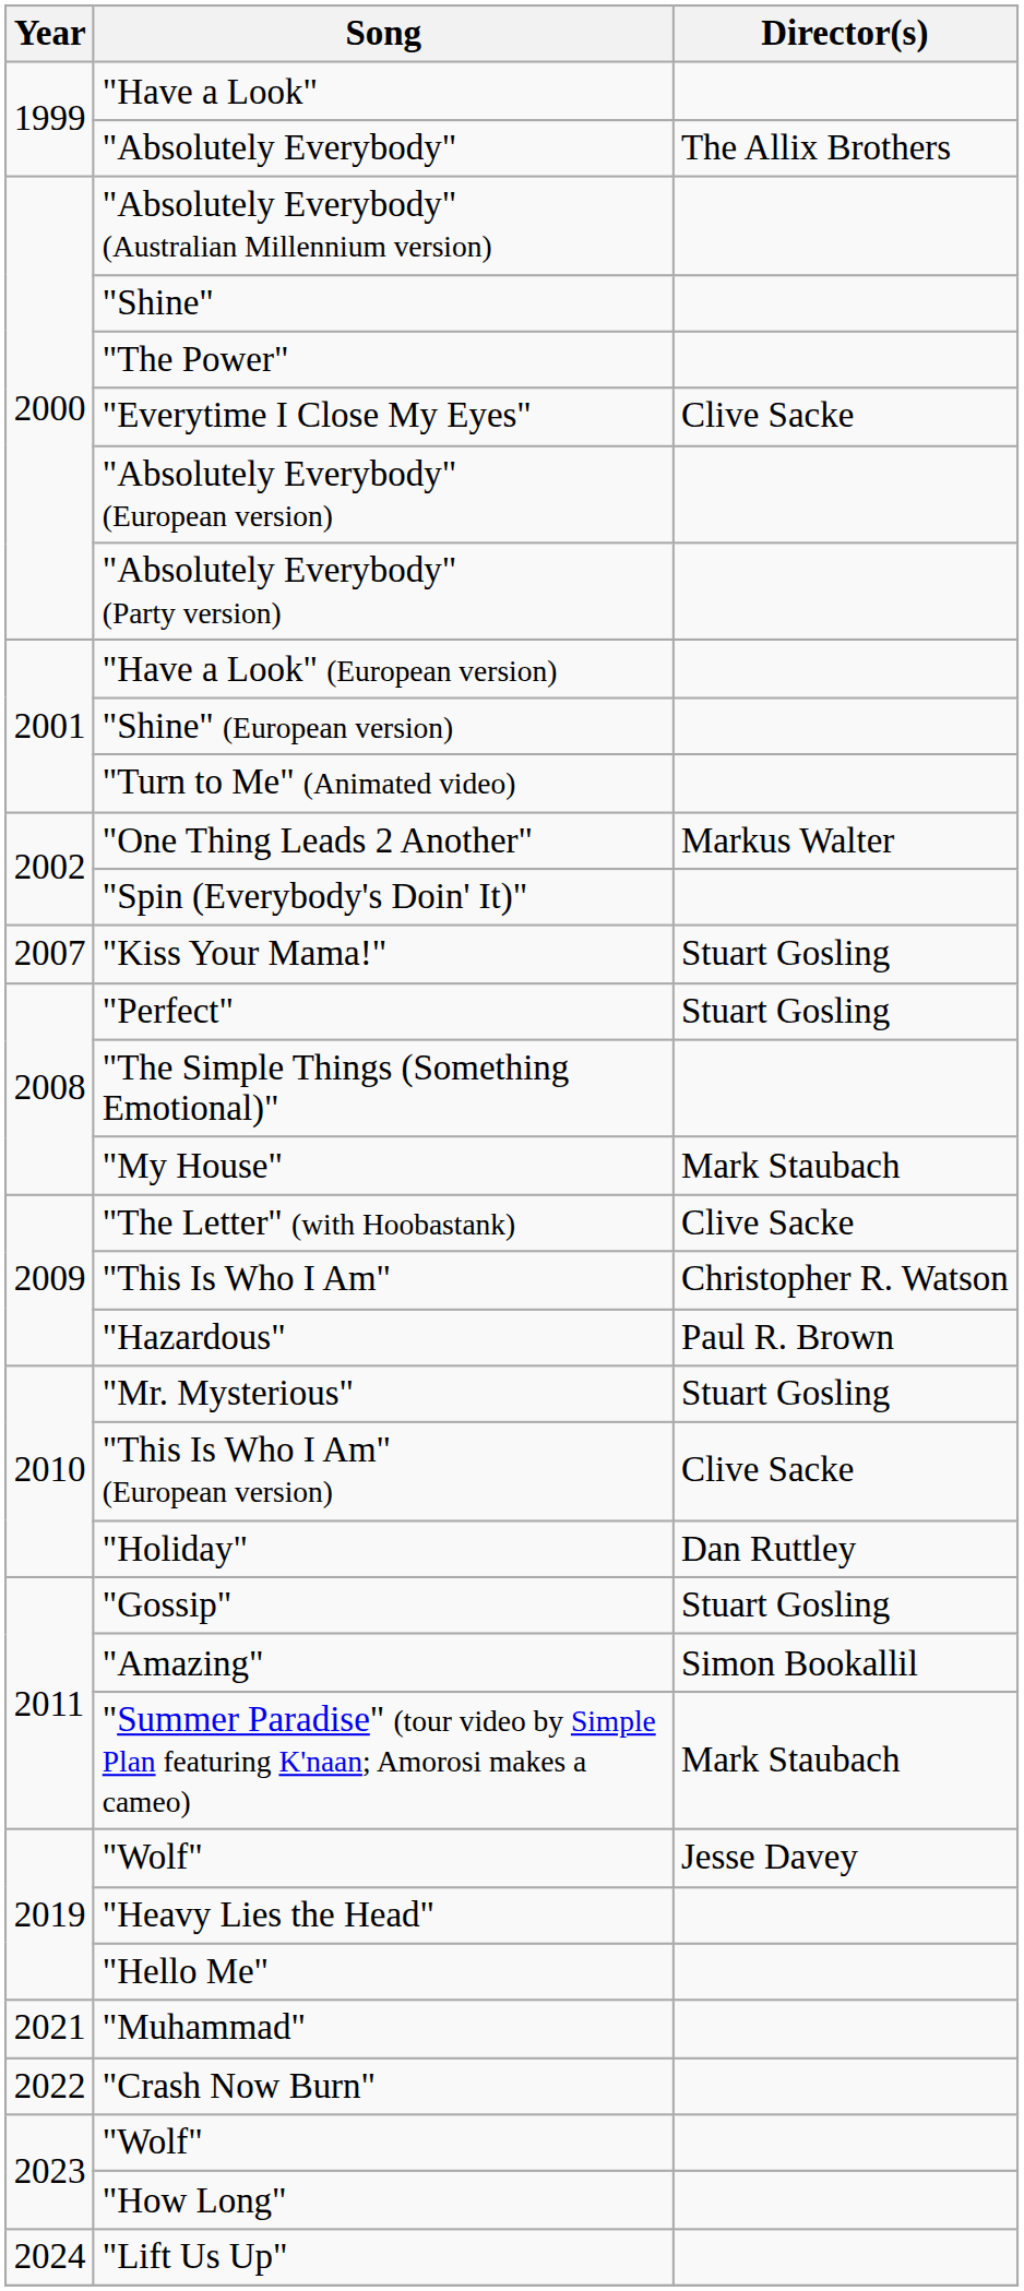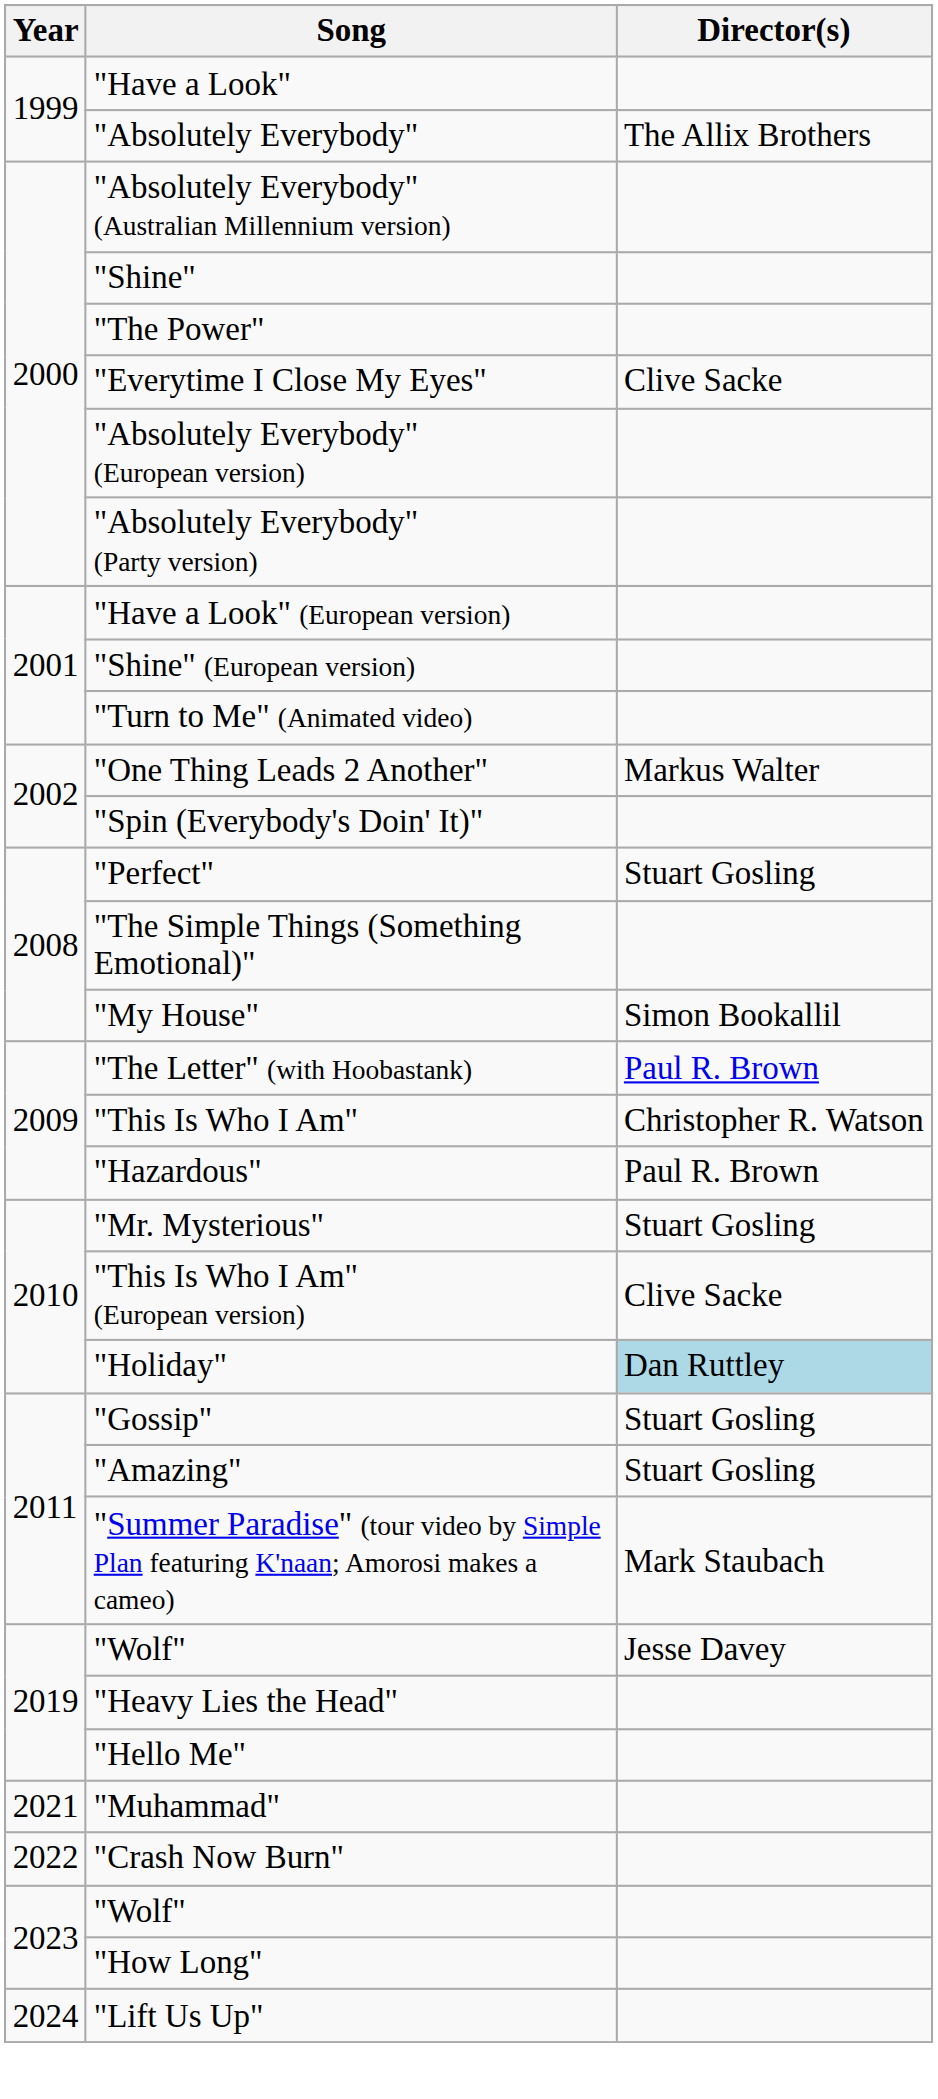- row: 2007 | "Kiss Your Mama!" | Stuart Gosling
"My House" | Director(s): Mark Staubach -> Simon Bookallil
"The Letter" (with Hoobastank) | Director(s): Clive Sacke -> Paul R. Brown
"Holiday" | Director(s): no background -> lightblue background
"Amazing" | Director(s): Simon Bookallil -> Stuart Gosling
